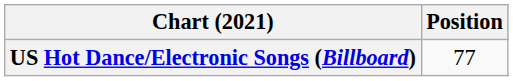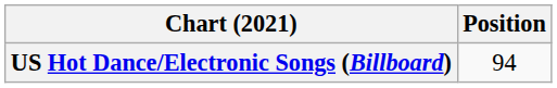US Hot Dance/Electronic Songs (Billboard) | Position: 77 -> 94
